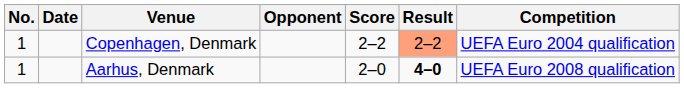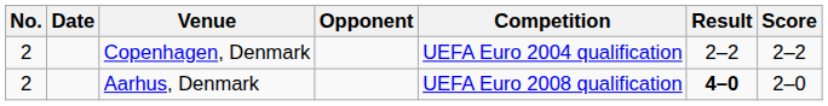columns swapped: Score <-> Competition
Copenhagen, Denmark | No.: 1 -> 2
Copenhagen, Denmark | Result: lightsalmon background -> no background
Aarhus, Denmark | No.: 1 -> 2
